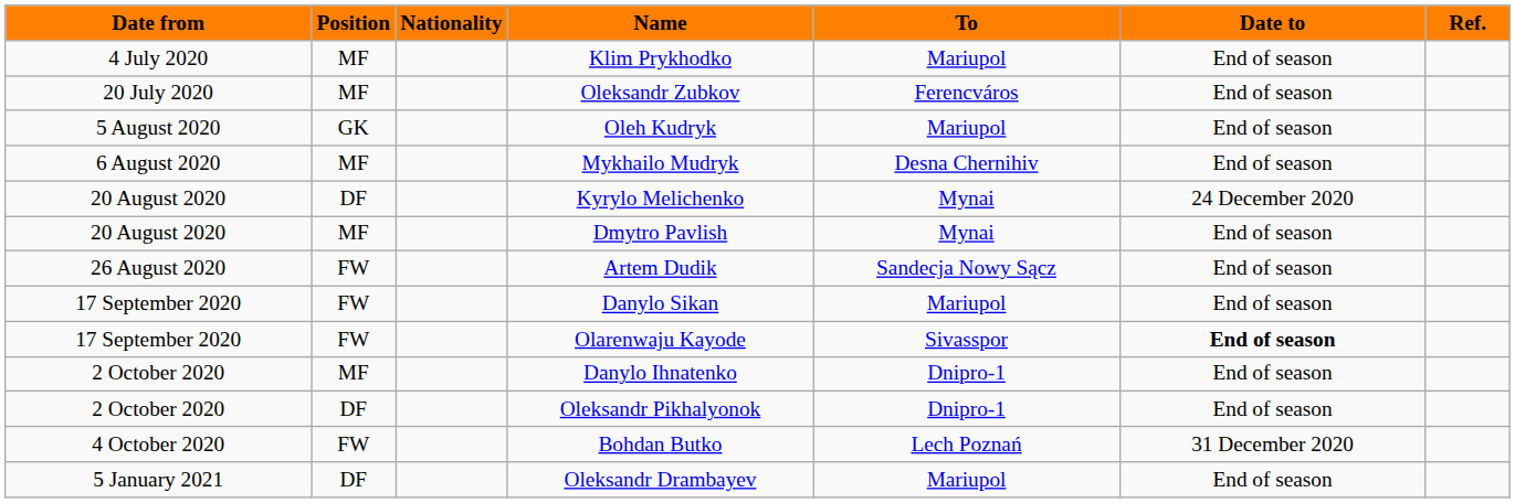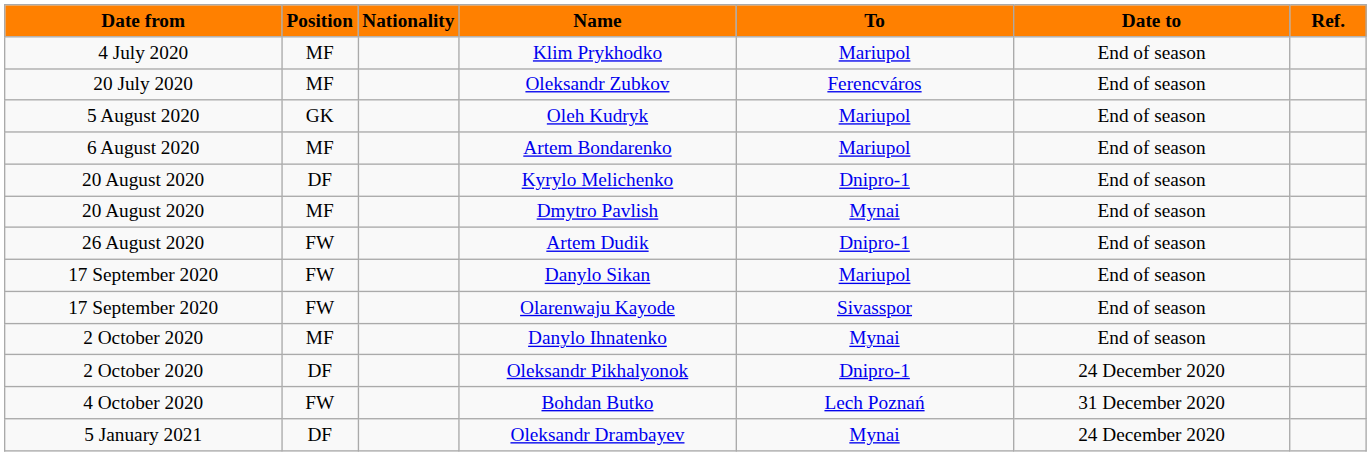+ row: 6 August 2020 | MF | Artem Bondarenko | Mariupol | End of season
- row: 6 August 2020 | MF | Mykhailo Mudryk | Desna Chernihiv | End of season
Kyrylo Melichenko | To: Mynai -> Dnipro-1
Kyrylo Melichenko | Date to: 24 December 2020 -> End of season
Artem Dudik | To: Sandecja Nowy Sącz -> Dnipro-1
Olarenwaju Kayode | Date to: bold -> normal
Danylo Ihnatenko | To: Dnipro-1 -> Mynai
Oleksandr Pikhalyonok | Date to: End of season -> 24 December 2020
Oleksandr Drambayev | To: Mariupol -> Mynai
Oleksandr Drambayev | Date to: End of season -> 24 December 2020
